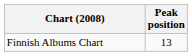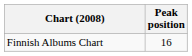Finnish Albums Chart | Peak position: 13 -> 16
